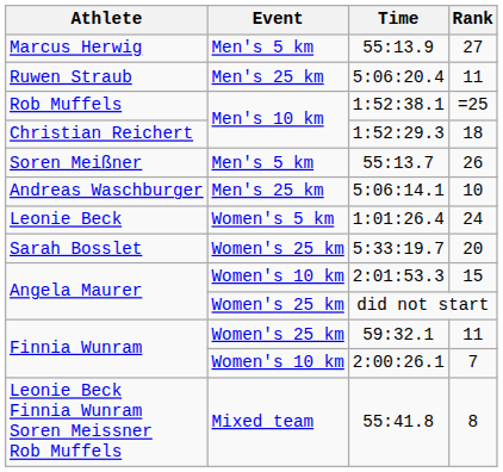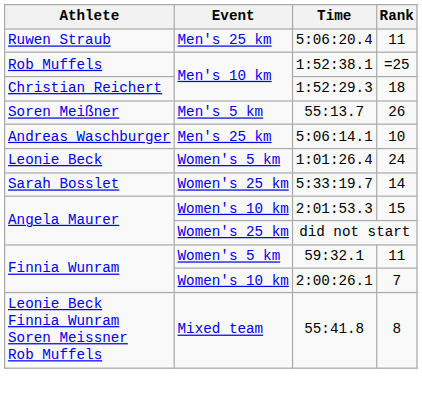- row: Marcus Herwig | Men's 5 km | 55:13.9 | 27
5:33:19.7 | Rank: 20 -> 14
59:32.1 | Event: Women's 25 km -> Women's 5 km
